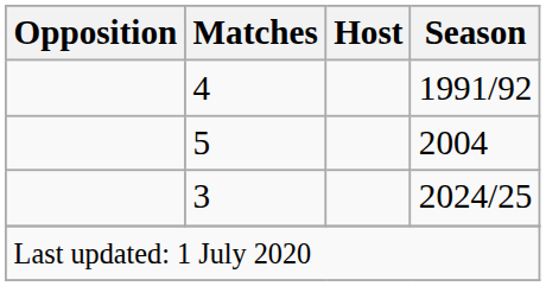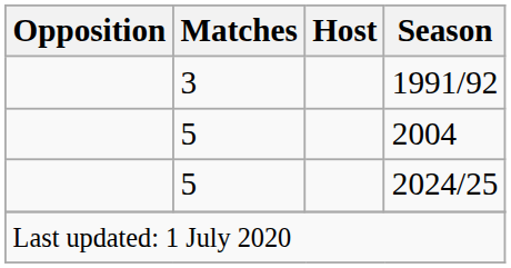1991/92 | Matches: 4 -> 3
2024/25 | Matches: 3 -> 5
